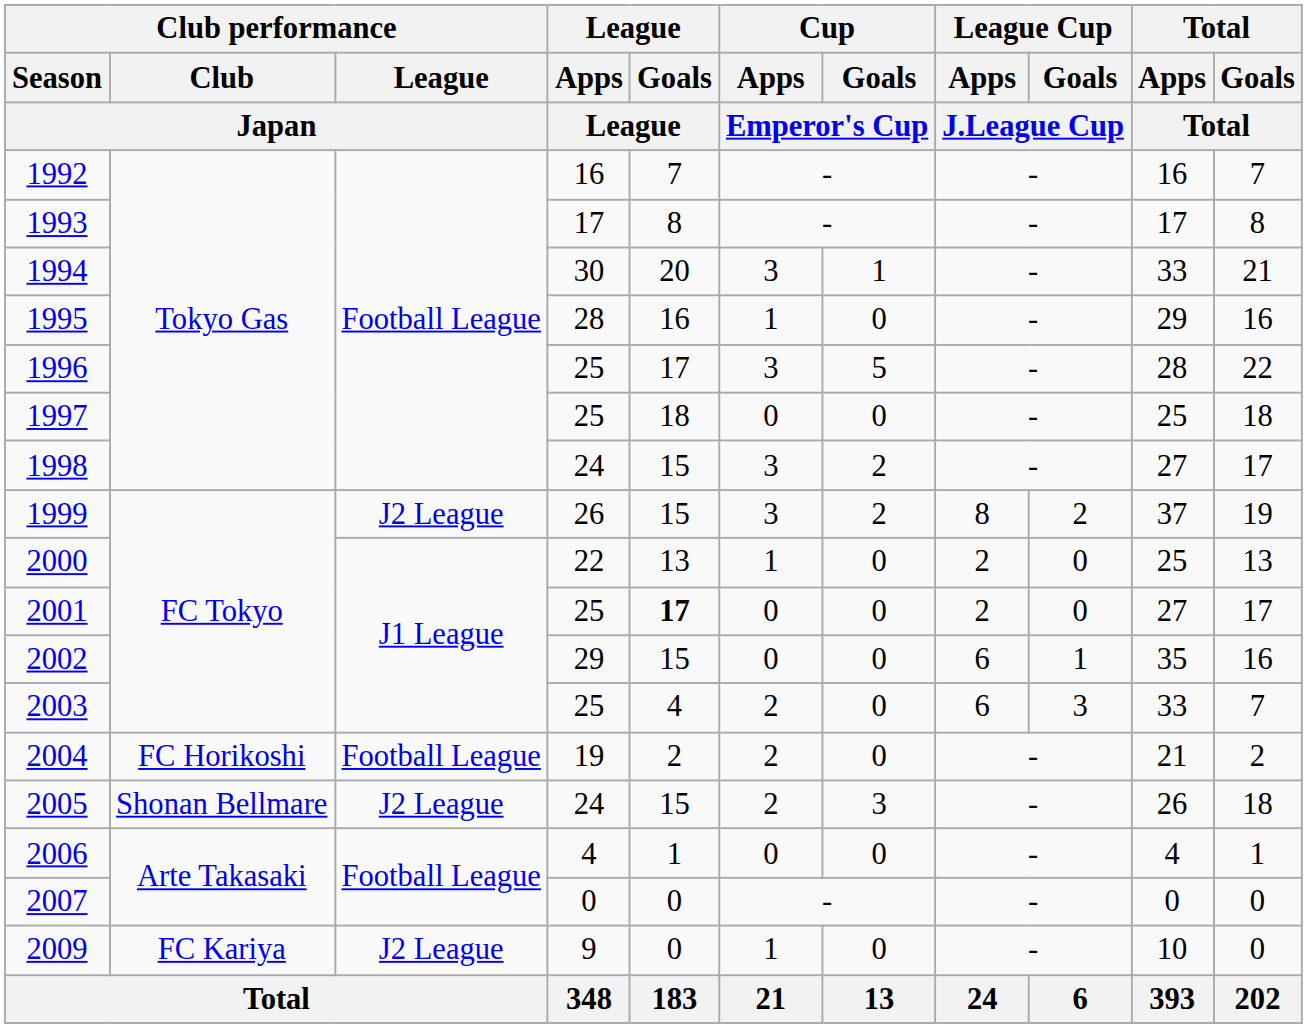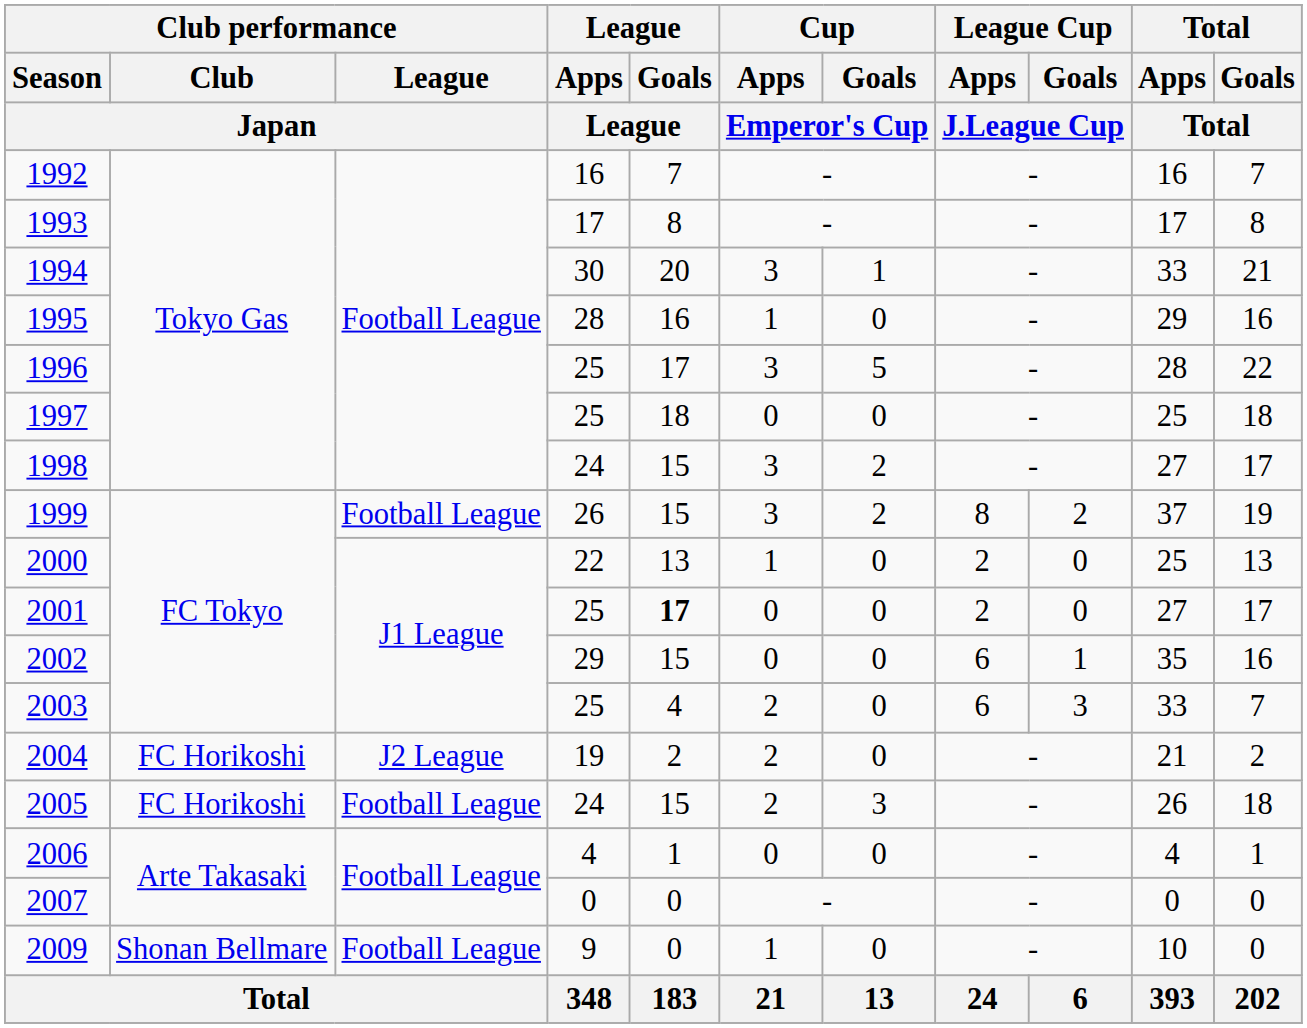1999 | Club performance / League / Japan: J2 League -> Football League
2004 | Club performance / League / Japan: Football League -> J2 League
2005 | Club performance / Club / Japan: Shonan Bellmare -> FC Horikoshi
2005 | Club performance / League / Japan: J2 League -> Football League
2009 | Club performance / Club / Japan: FC Kariya -> Shonan Bellmare
2009 | Club performance / League / Japan: J2 League -> Football League
